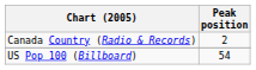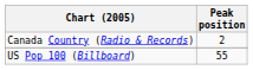US Pop 100 (Billboard) | Peak position: 54 -> 55
